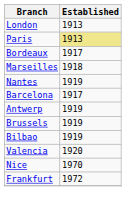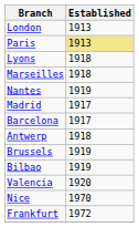- row: Bordeaux | 1917
+ row: Lyons | 1918
+ row: Madrid | 1917
Antwerp | Established: 1919 -> 1918
